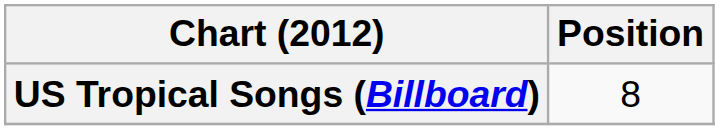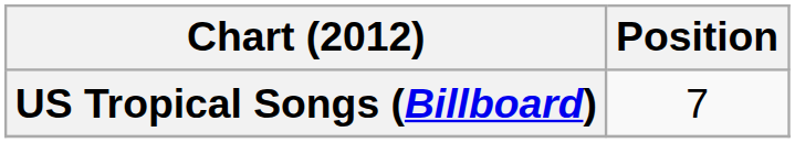US Tropical Songs (Billboard) | Position: 8 -> 7
